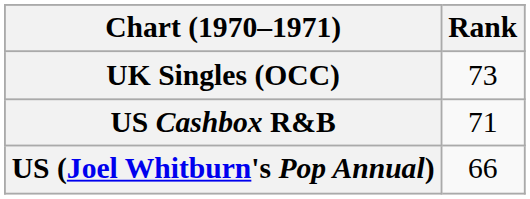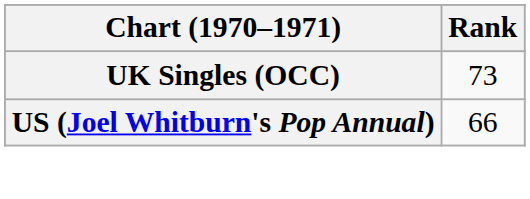- row: US Cashbox R&B | 71
